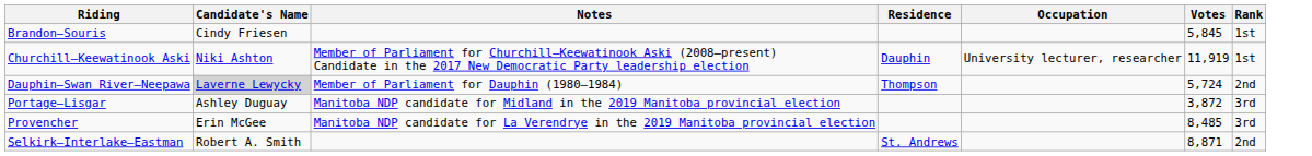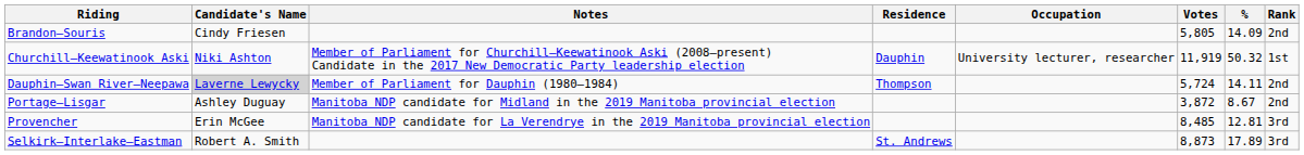+ column: % | 14.09 | 50.32 | 14.11 | 8.67 | 12.81 | 17.89
Brandon—Souris | Votes: 5,845 -> 5,805
Brandon—Souris | Rank: 1st -> 2nd
Portage—Lisgar | Rank: 3rd -> 2nd
Selkirk—Interlake—Eastman | Votes: 8,871 -> 8,873
Selkirk—Interlake—Eastman | Rank: 2nd -> 3rd
